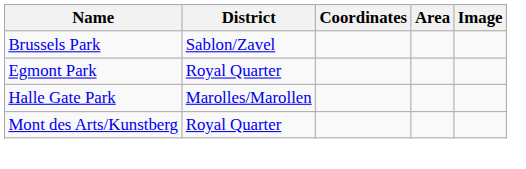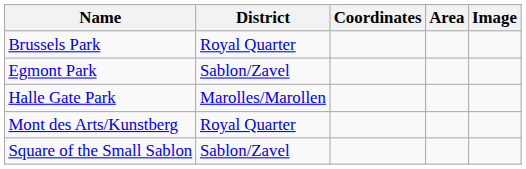Brussels Park | District: Sablon/Zavel -> Royal Quarter
Egmont Park | District: Royal Quarter -> Sablon/Zavel
+ row: Square of the Small Sablon | Sablon/Zavel
